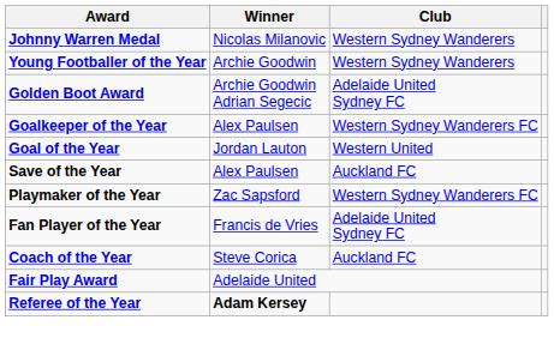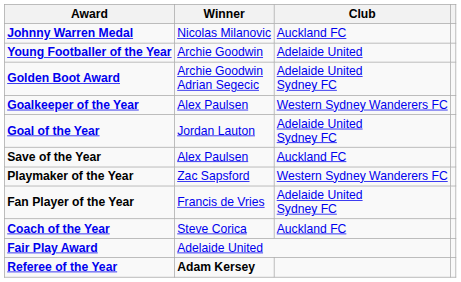Johnny Warren Medal | Club: Western Sydney Wanderers -> Auckland FC
Young Footballer of the Year | Club: Western Sydney Wanderers -> Adelaide United
Goal of the Year | Club: Western United -> Adelaide United Sydney FC
